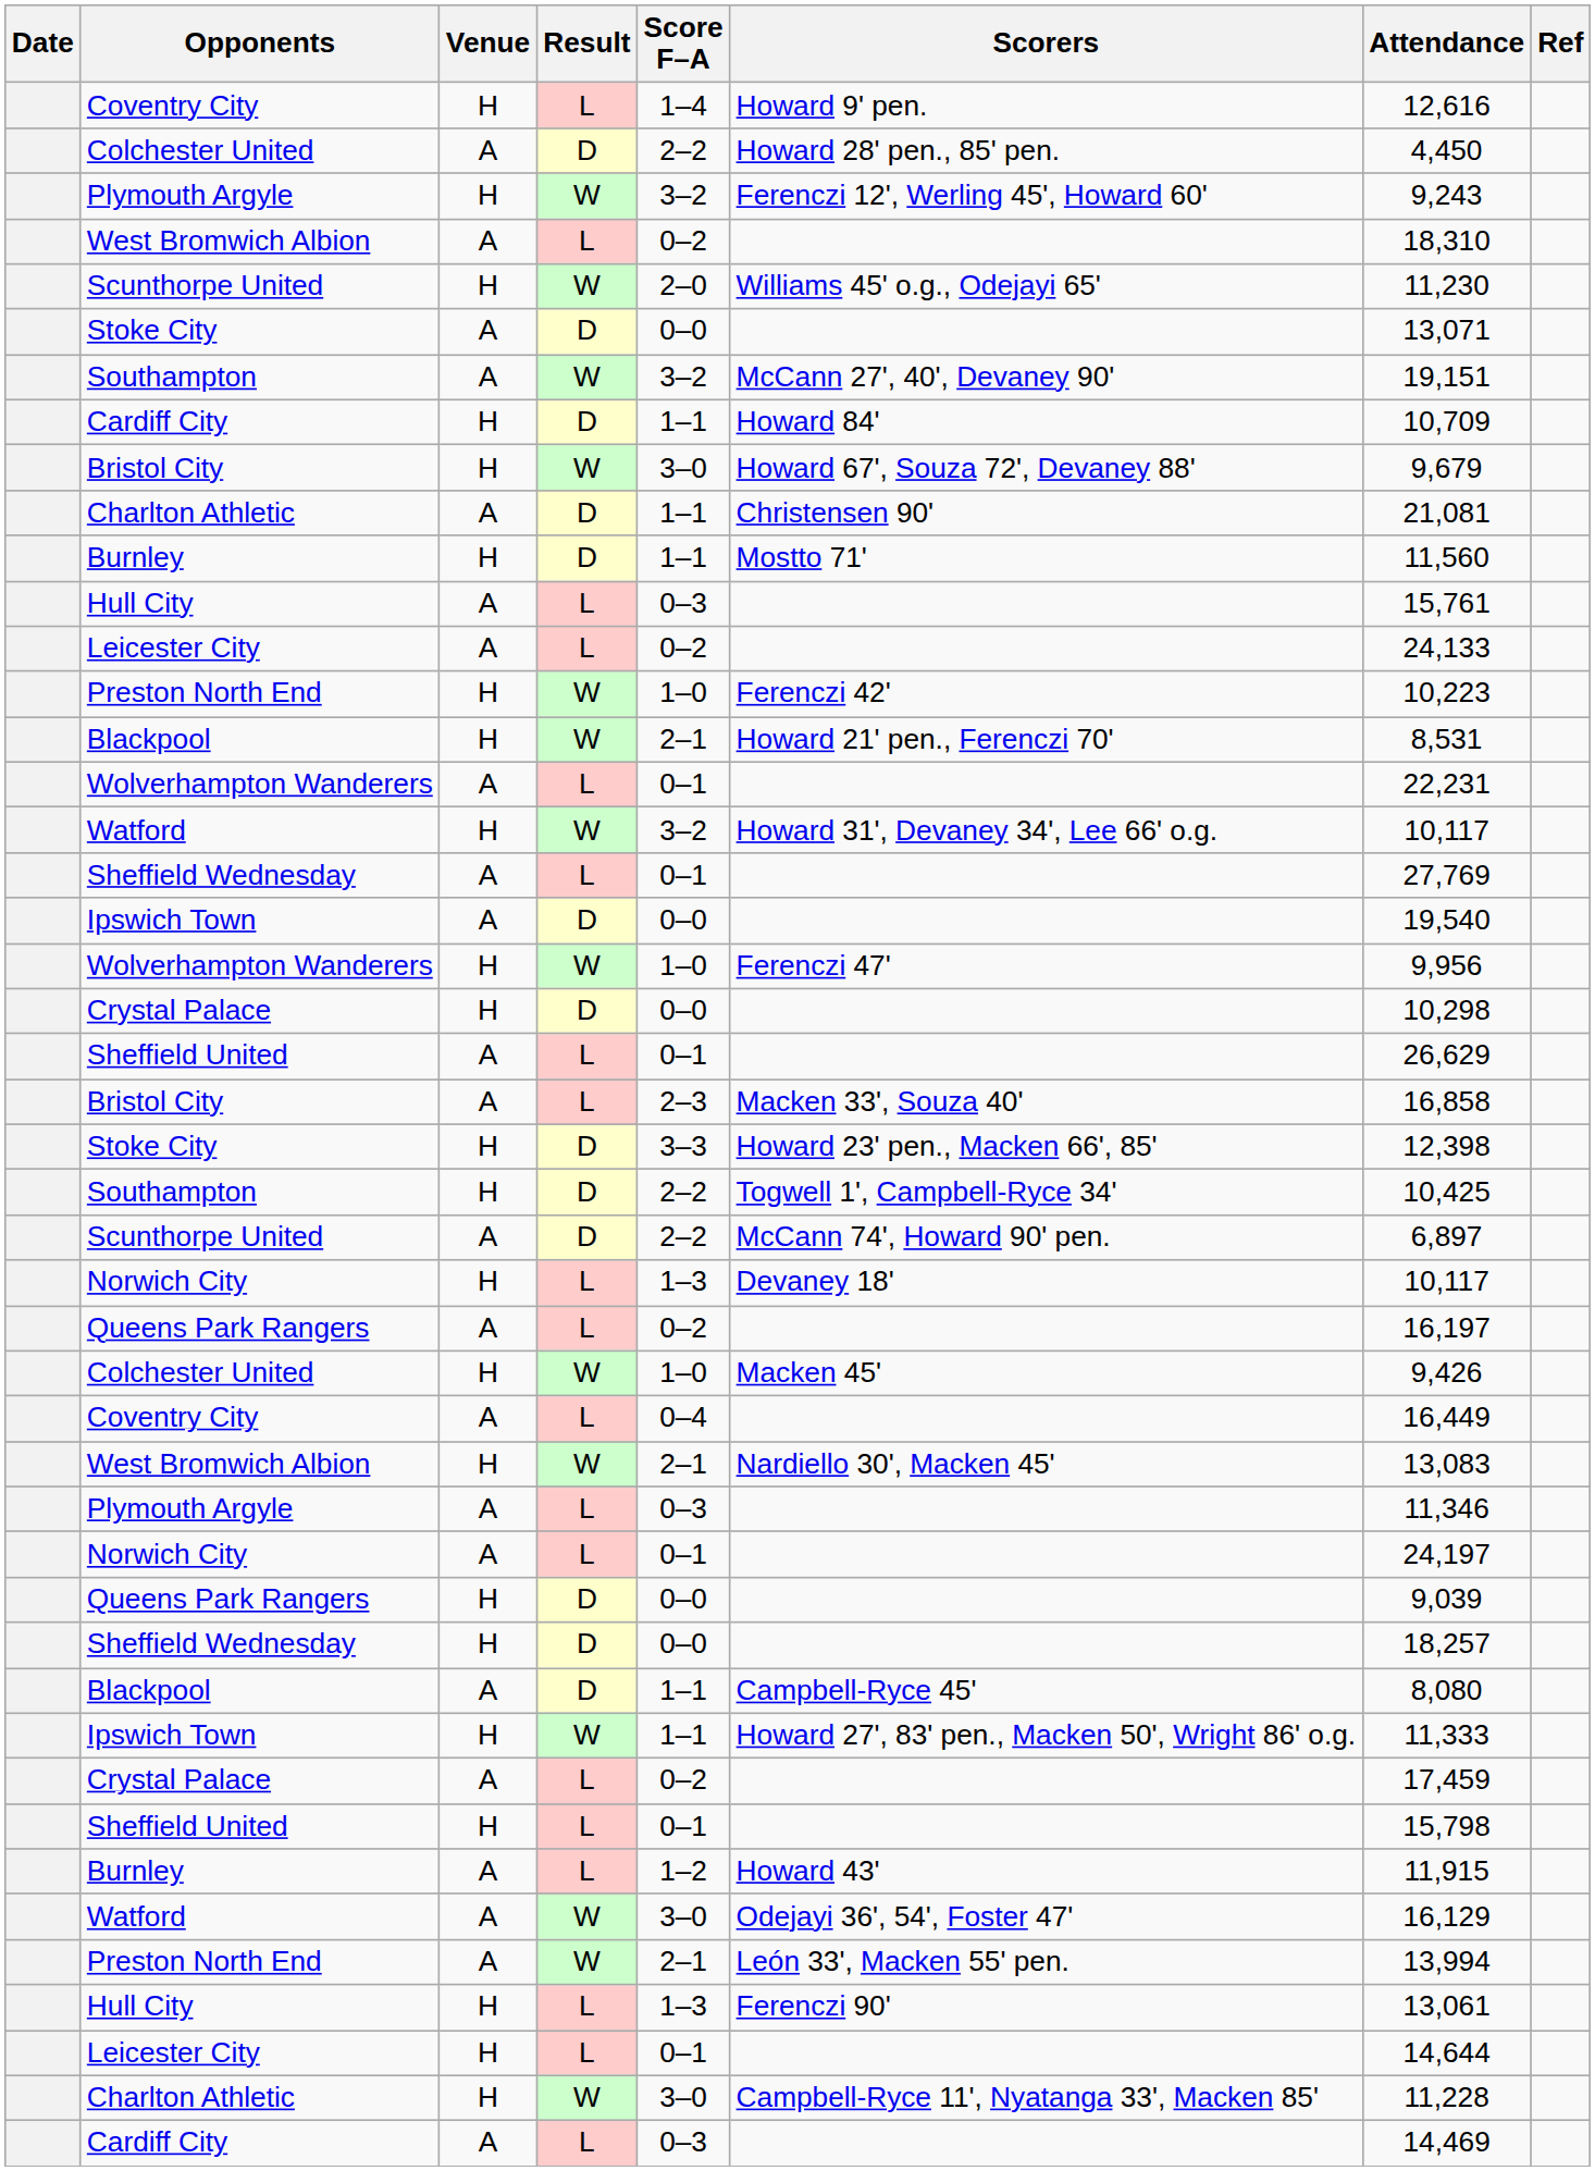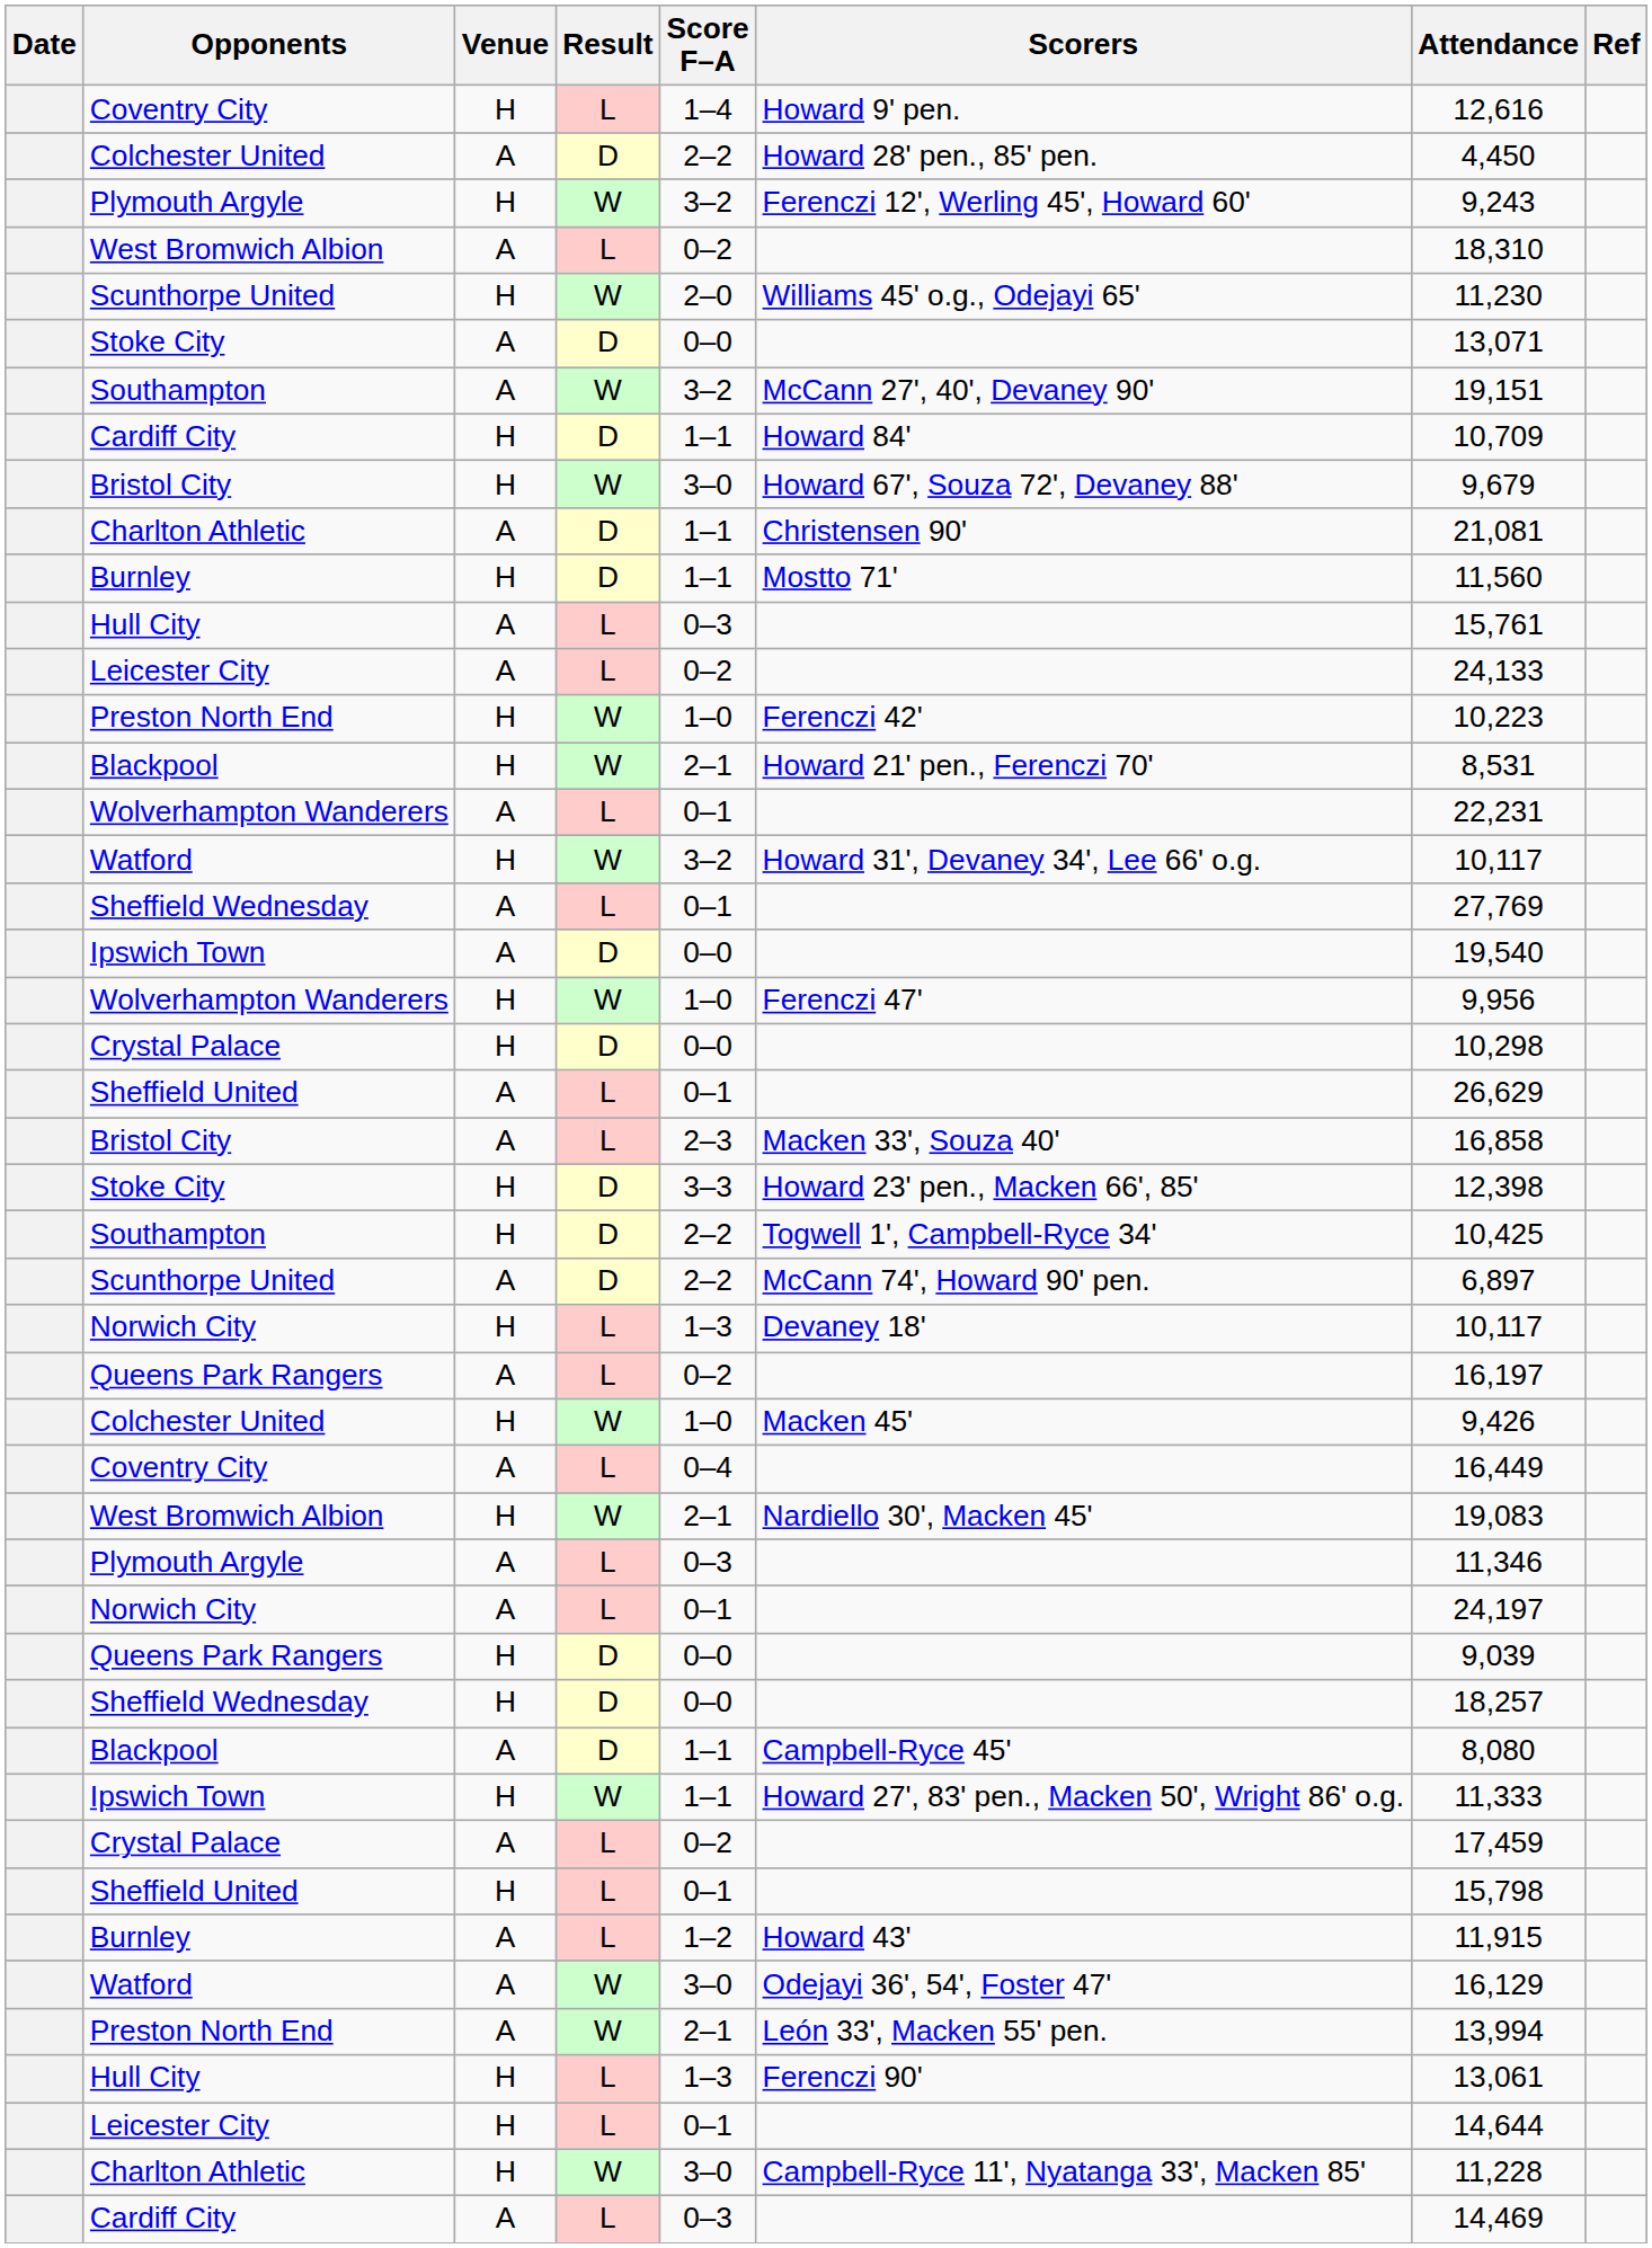West Bromwich Albion / H | Attendance: 13,083 -> 19,083
